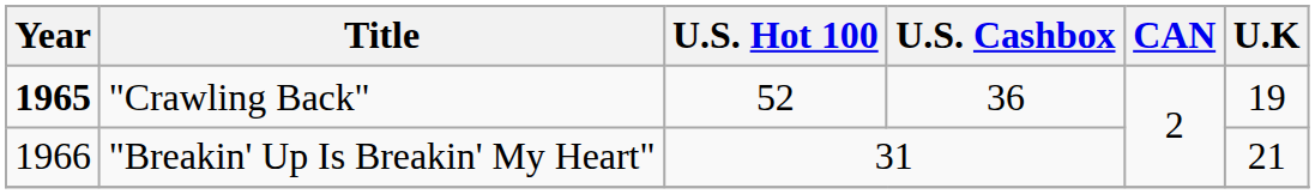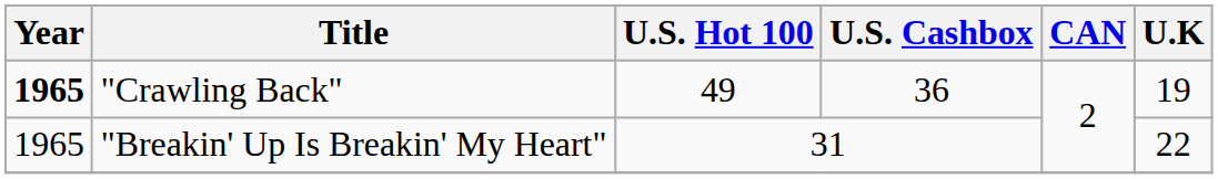"Crawling Back" | U.S. Hot 100: 52 -> 49
"Breakin' Up Is Breakin' My Heart" | Year: 1966 -> 1965
"Breakin' Up Is Breakin' My Heart" | U.K: 21 -> 22
